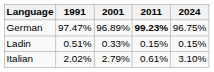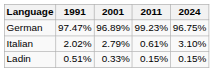German | 2011: bold -> normal
rows swapped: Italian <-> Ladin
